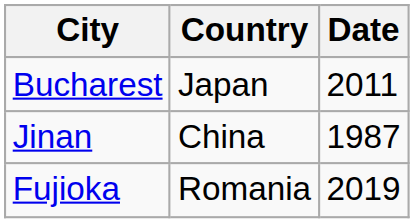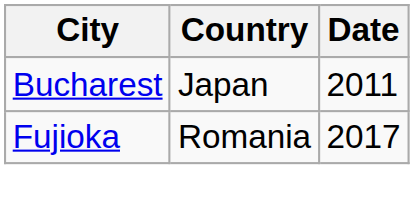- row: Jinan | China | 1987
Fujioka | Date: 2019 -> 2017
